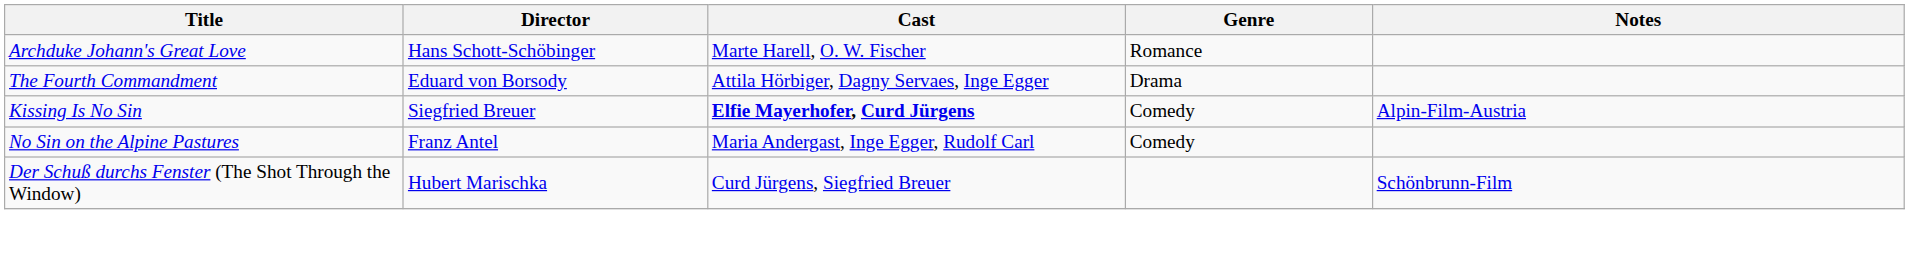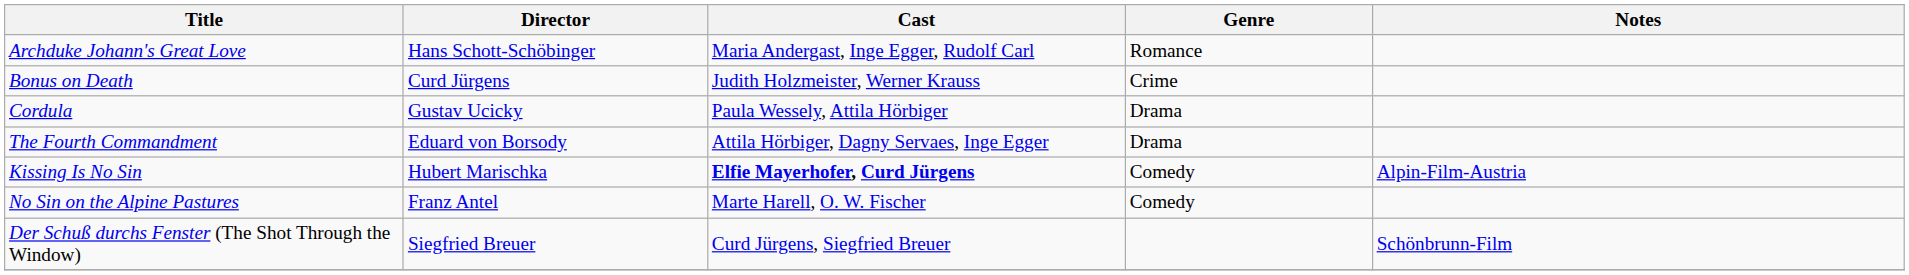Archduke Johann's Great Love | Cast: Marte Harell, O. W. Fischer -> Maria Andergast, Inge Egger, Rudolf Carl
+ row: Bonus on Death | Curd Jürgens | Judith Holzmeister, Werner Krauss | Crime
+ row: Cordula | Gustav Ucicky | Paula Wessely, Attila Hörbiger | Drama
Kissing Is No Sin | Director: Siegfried Breuer -> Hubert Marischka
No Sin on the Alpine Pastures | Cast: Maria Andergast, Inge Egger, Rudolf Carl -> Marte Harell, O. W. Fischer
Der Schuß durchs Fenster (The Shot Through the Window) | Director: Hubert Marischka -> Siegfried Breuer
